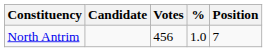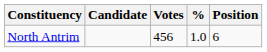North Antrim | Position: 7 -> 6
